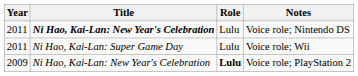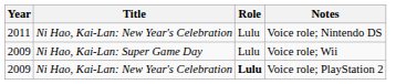Voice role; Nintendo DS | Title: bold -> normal
Voice role; Wii | Year: 2011 -> 2009
